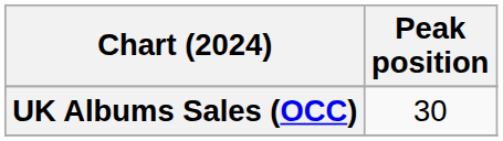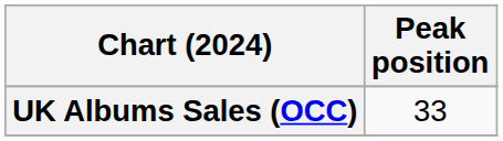UK Albums Sales (OCC) | Peak position: 30 -> 33
